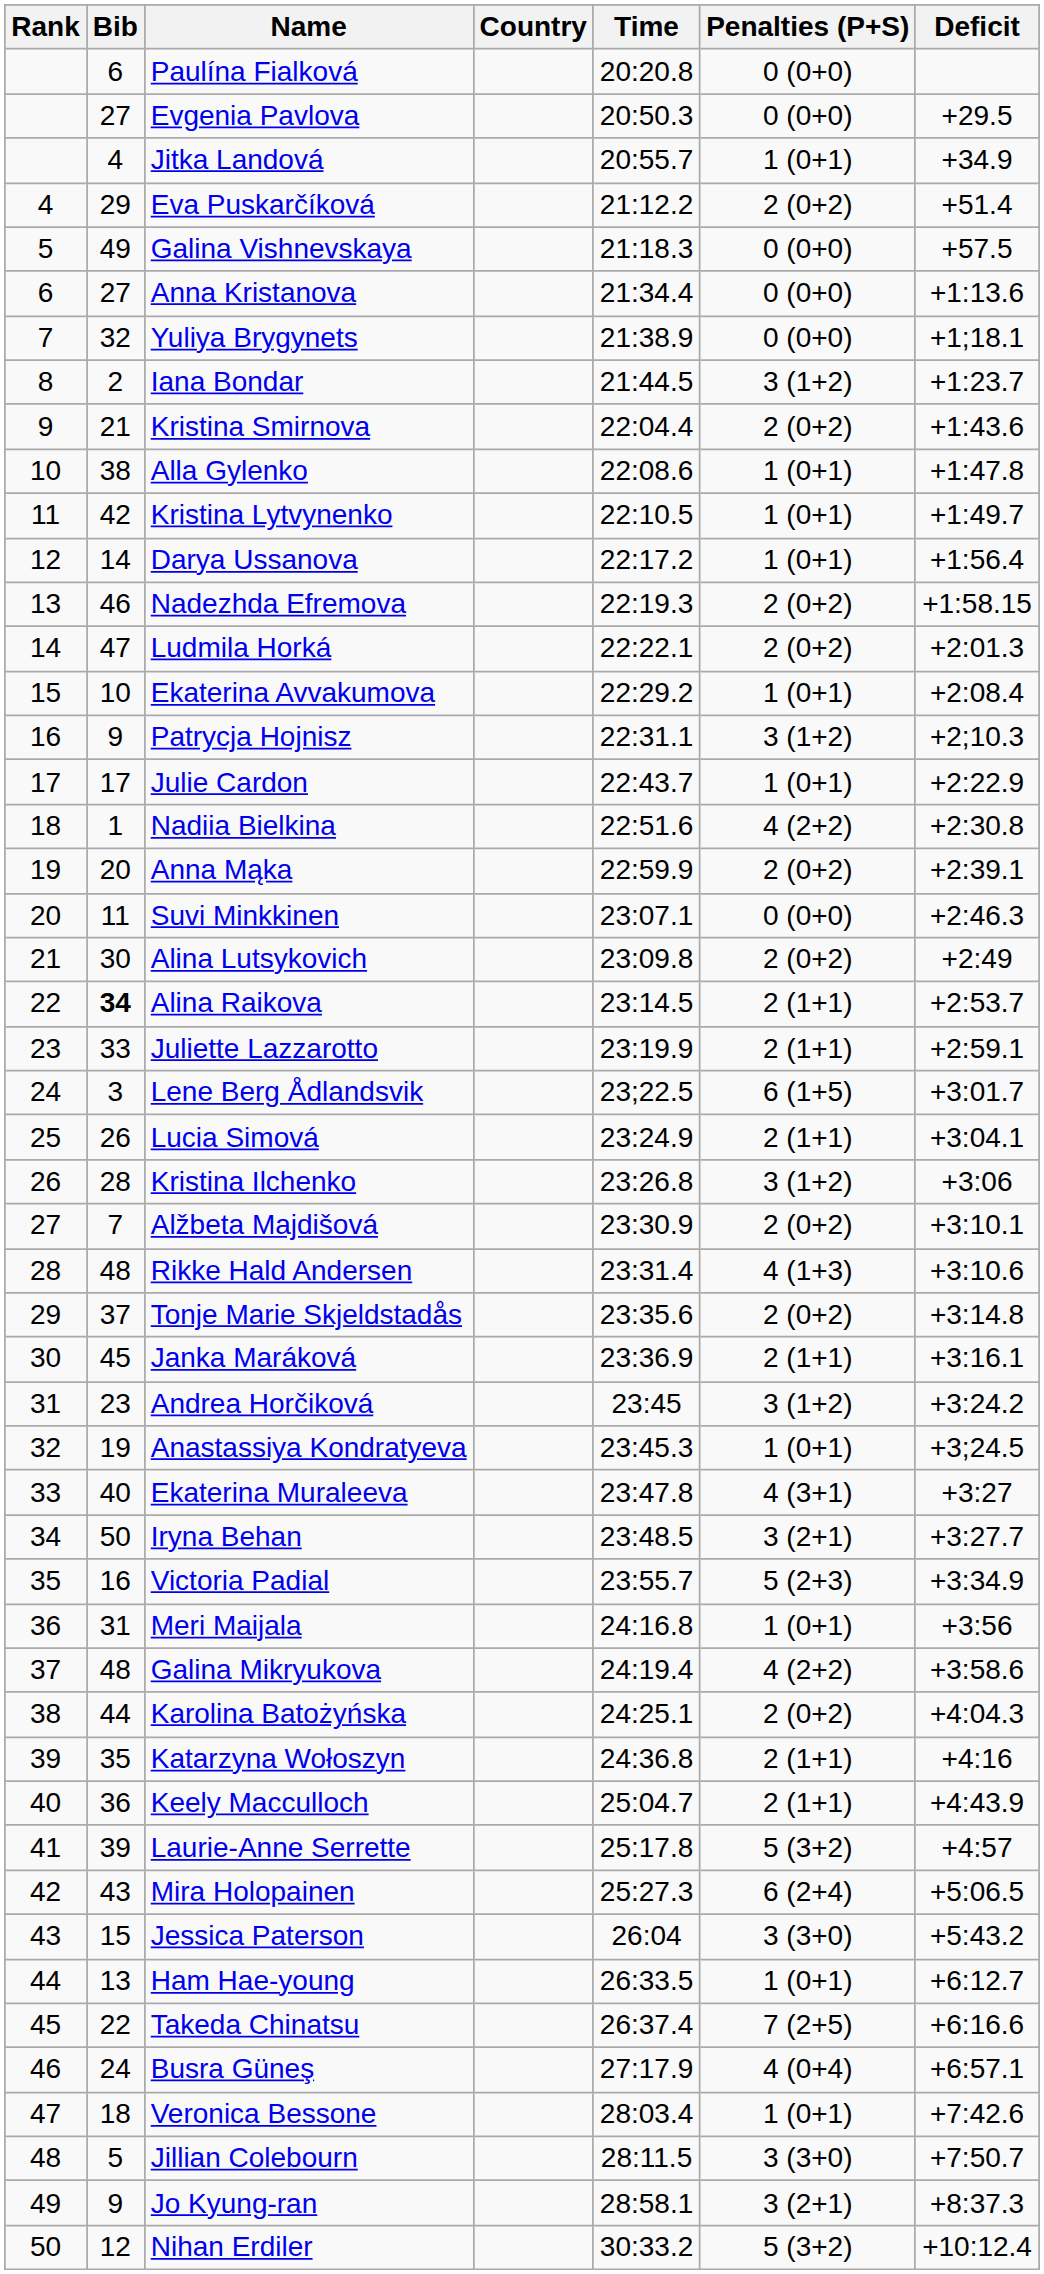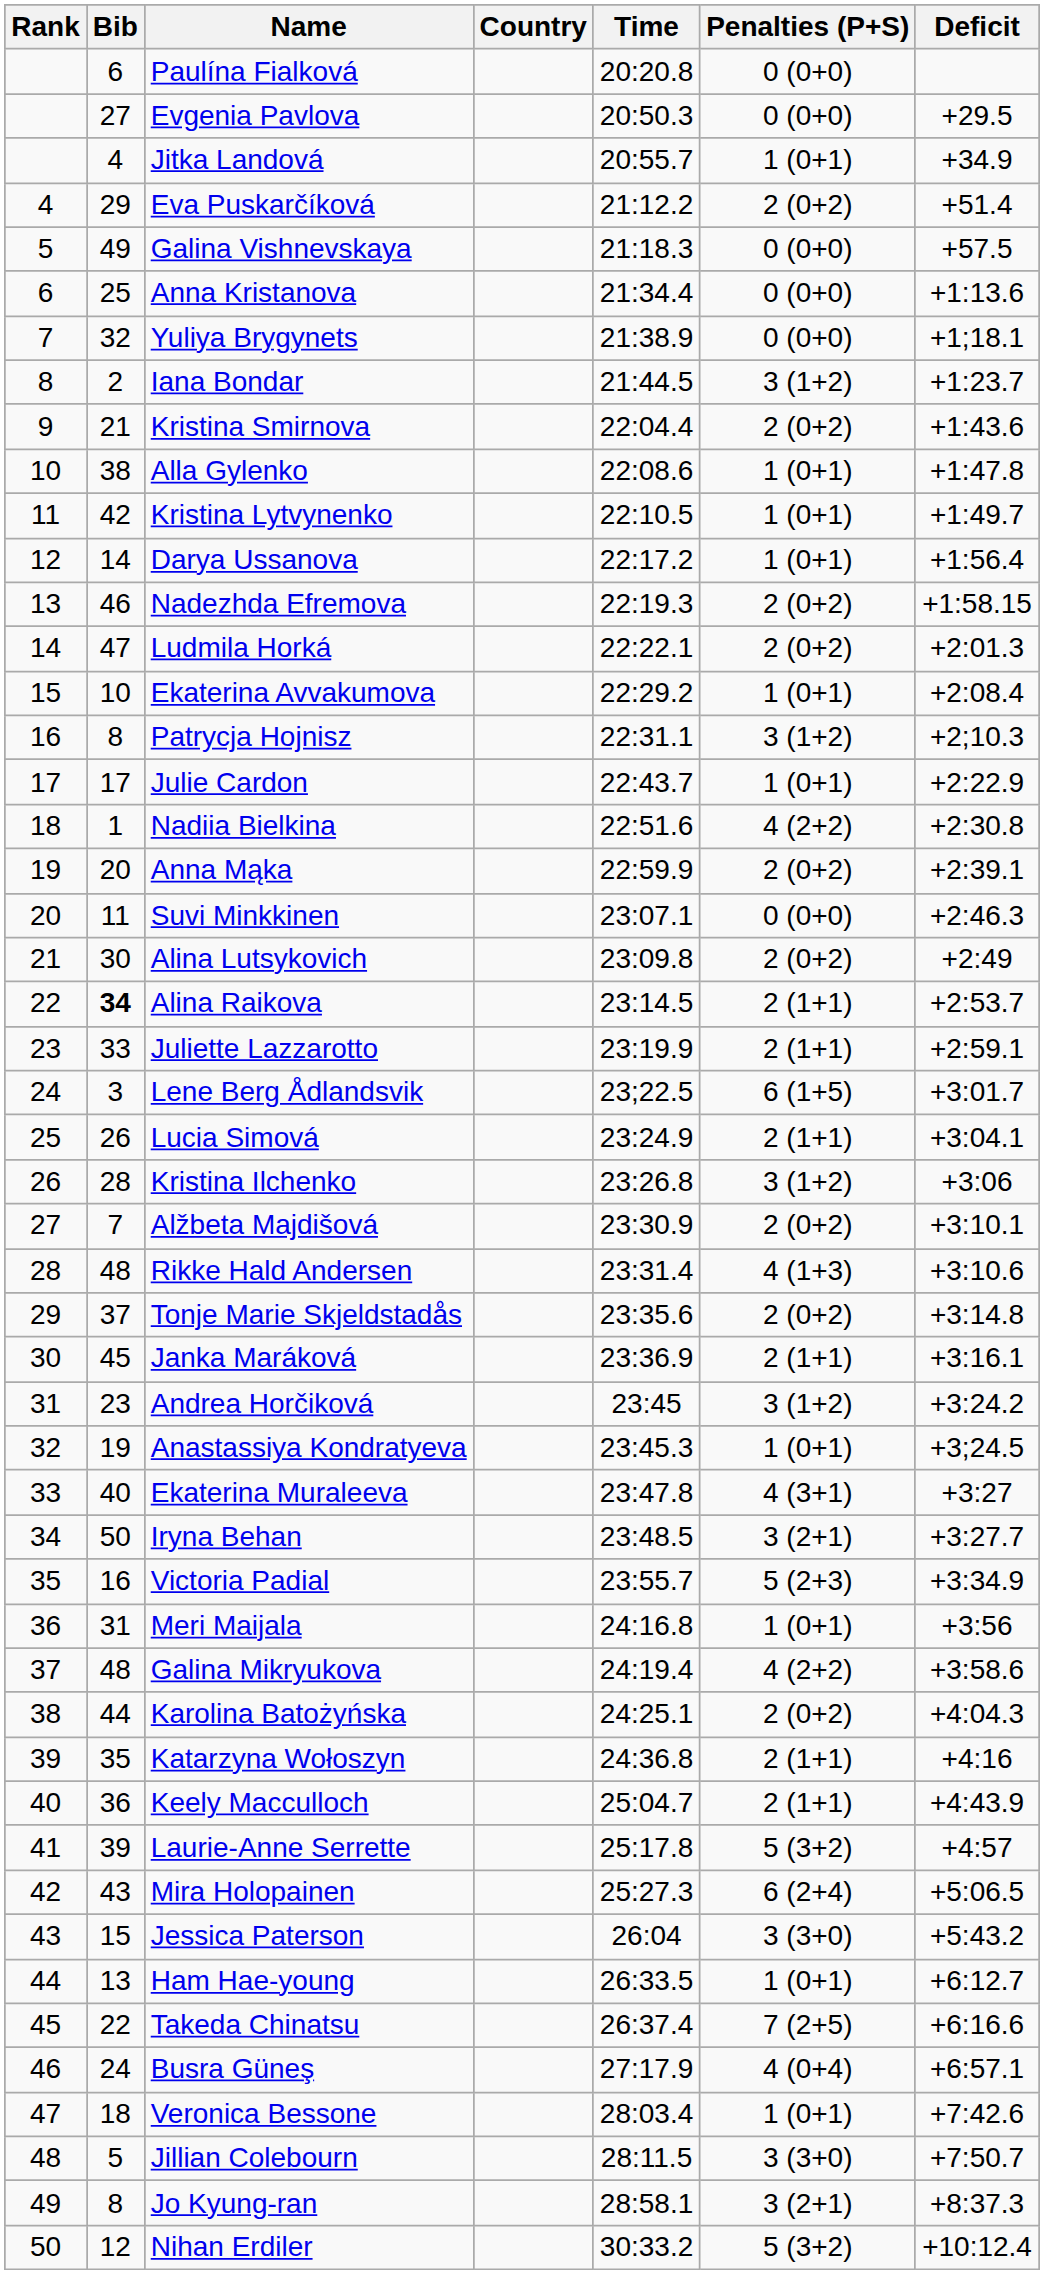Anna Kristanova | Bib: 27 -> 25
Patrycja Hojnisz | Bib: 9 -> 8
Jo Kyung-ran | Bib: 9 -> 8
